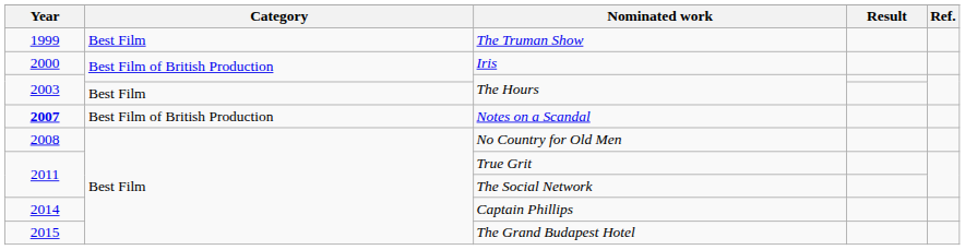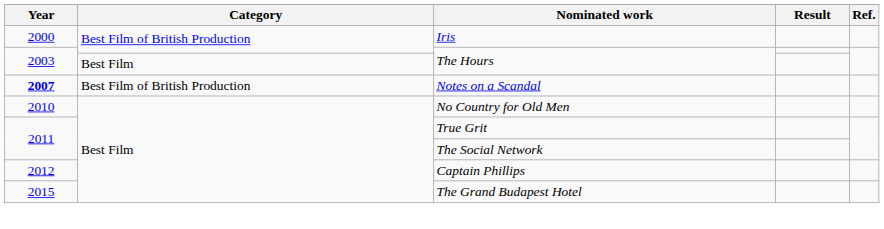- row: 1999 | Best Film | The Truman Show
No Country for Old Men | Year: 2008 -> 2010
Captain Phillips | Year: 2014 -> 2012
